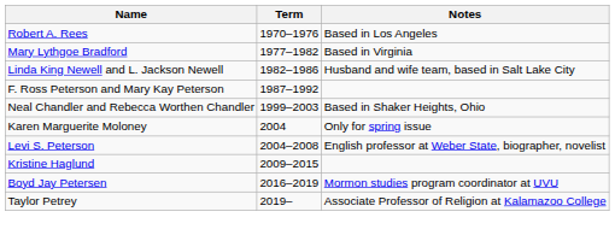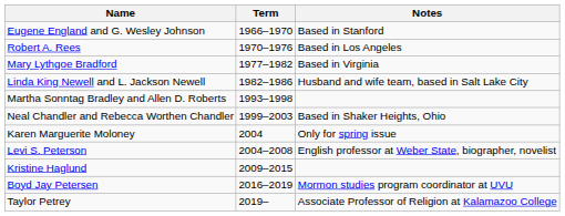+ row: Eugene England and G. Wesley Johnson | 1966–1970 | Based in Stanford
- row: F. Ross Peterson and Mary Kay Peterson | 1987–1992
+ row: Martha Sonntag Bradley and Allen D. Roberts | 1993–1998
